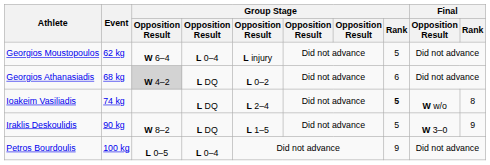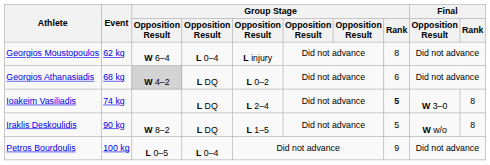Georgios Moustopoulos | Group Stage / Rank: 5 -> 8
Ioakeim Vasiliadis | Final / Opposition Result: W w/o -> W 3–0
Iraklis Deskoulidis | Final / Opposition Result: W 3–0 -> W w/o
Iraklis Deskoulidis | Final / Rank: 9 -> 8
